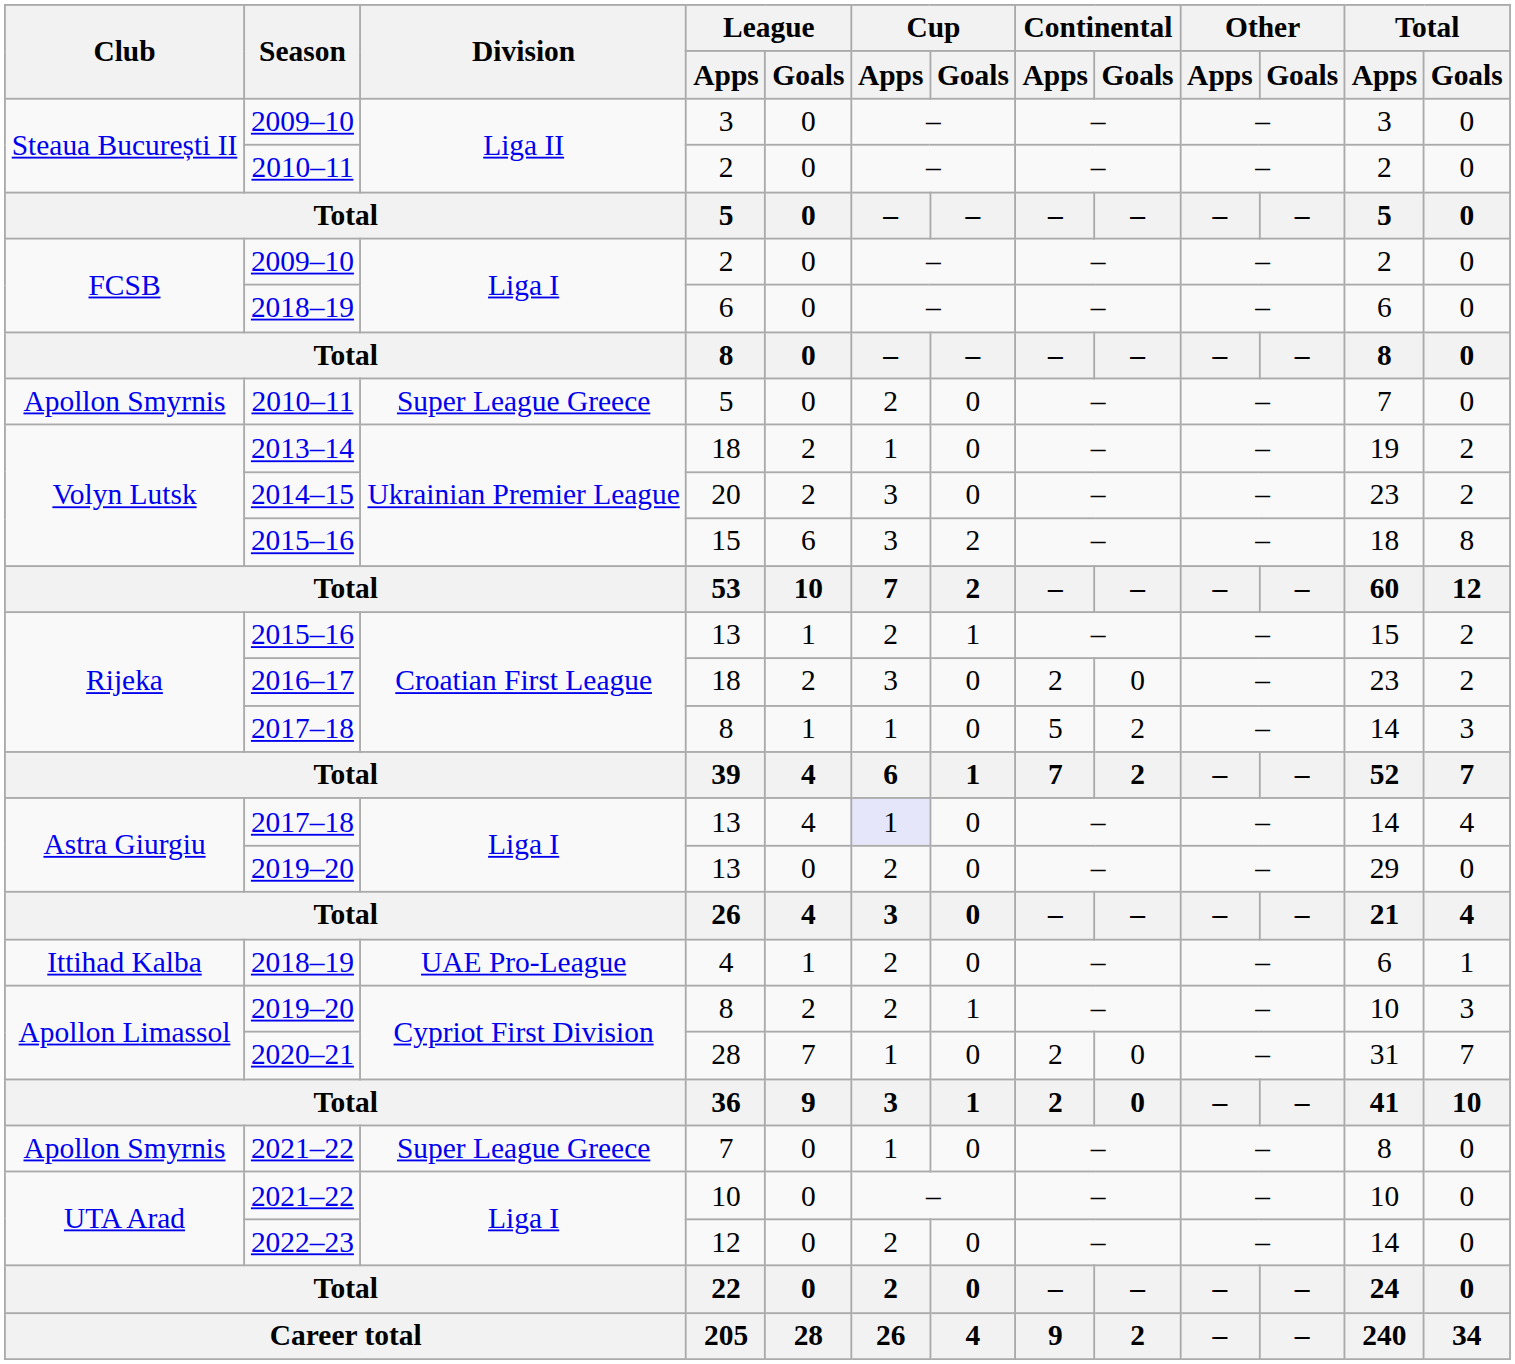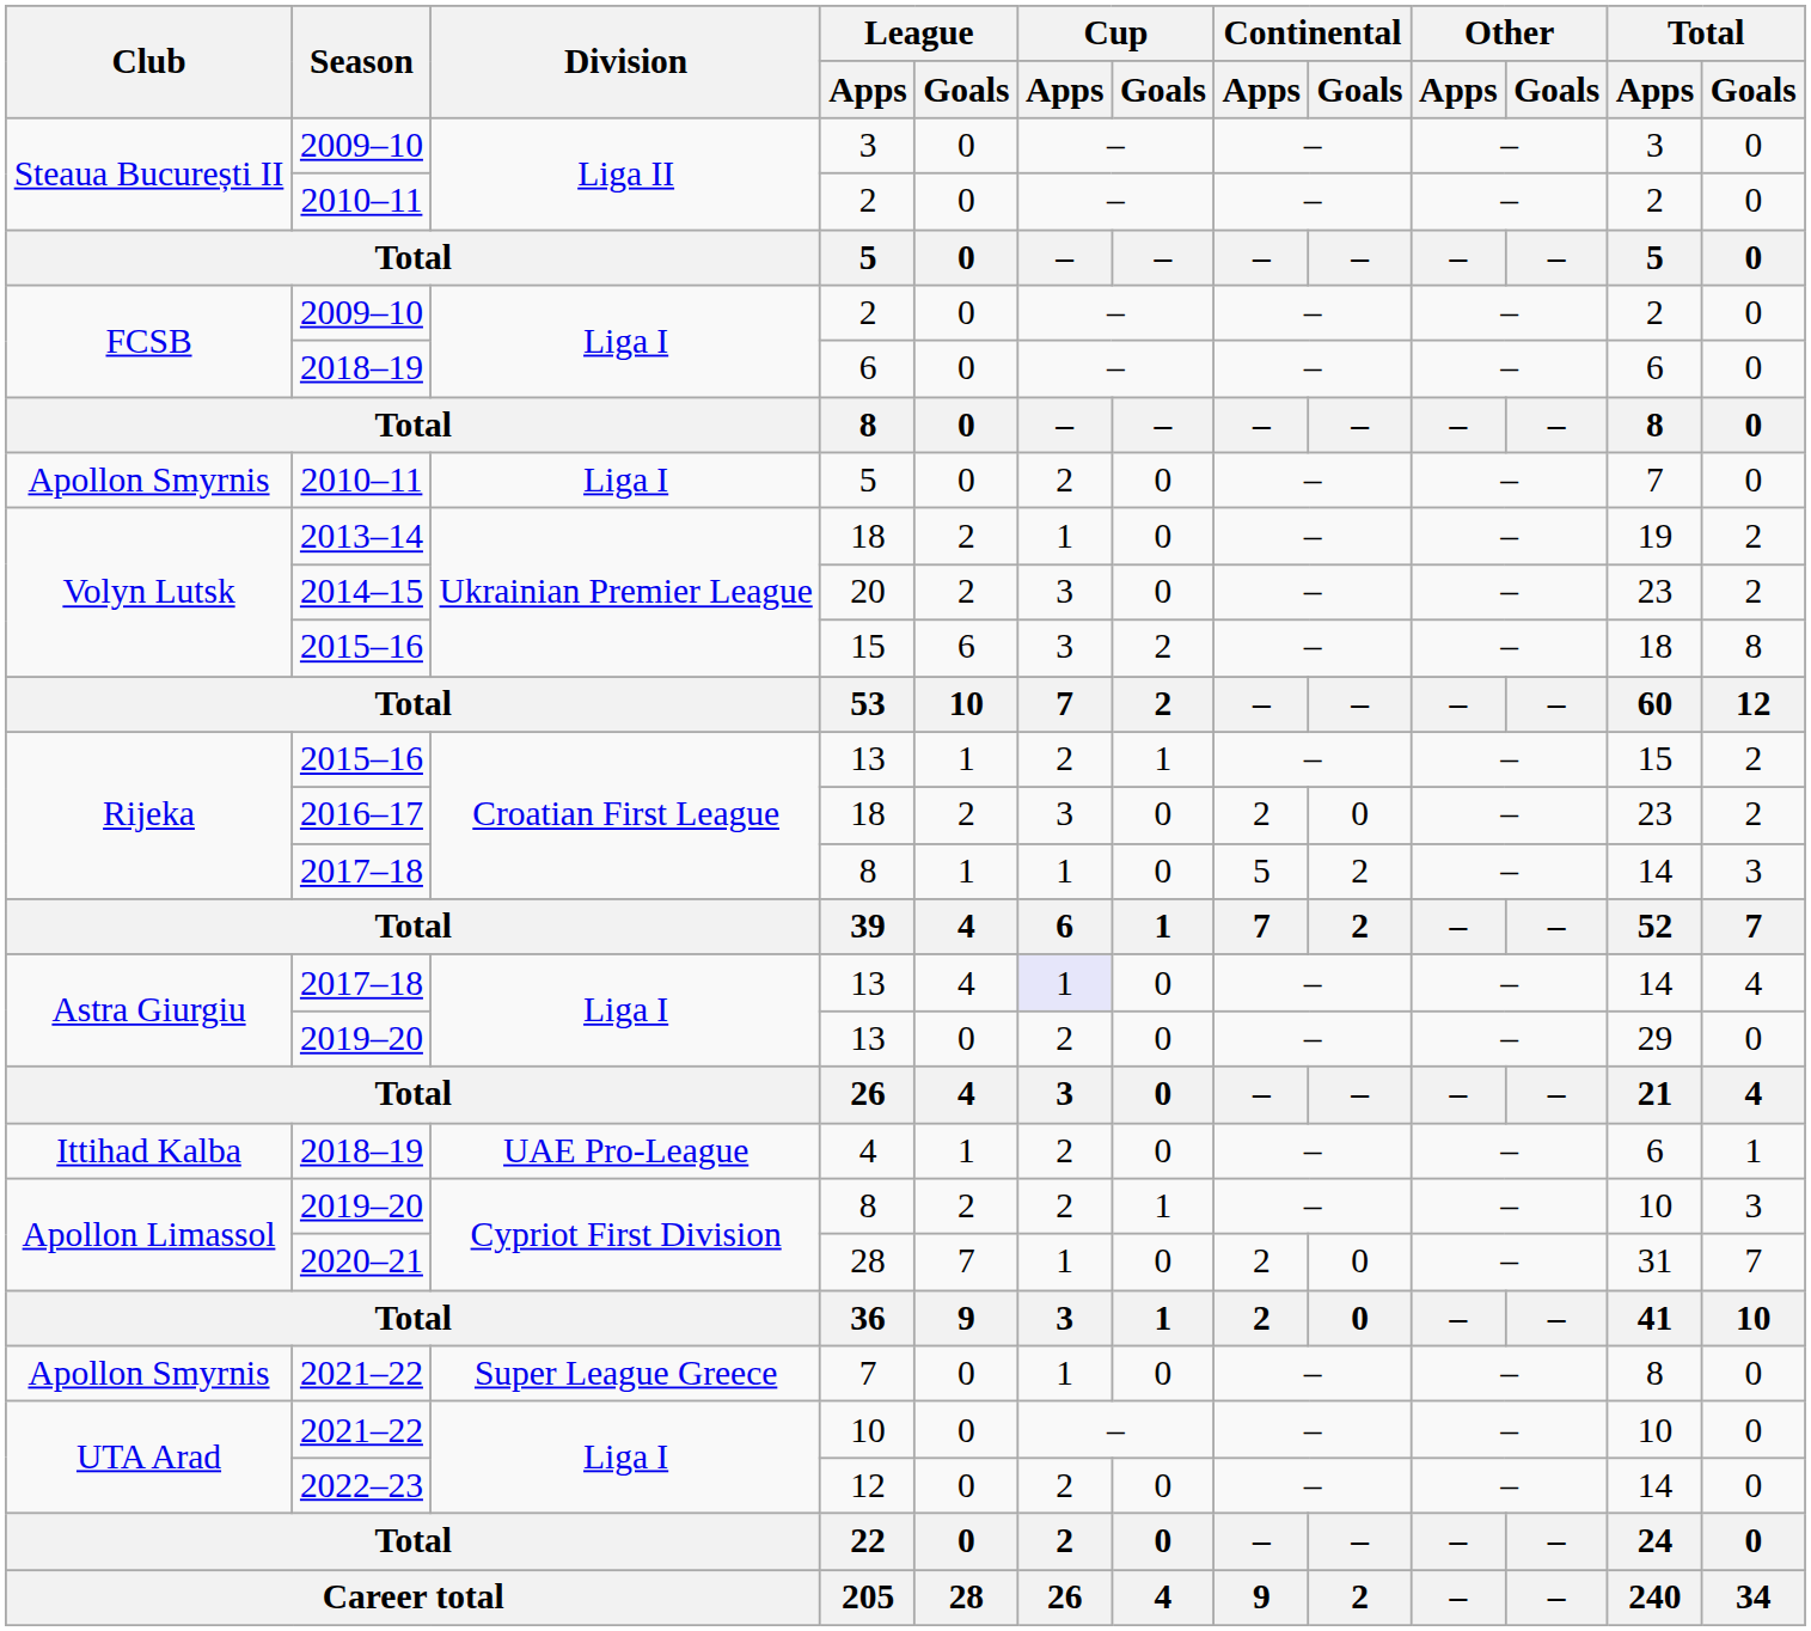2010–11 / 5 | Division: Super League Greece -> Liga I
